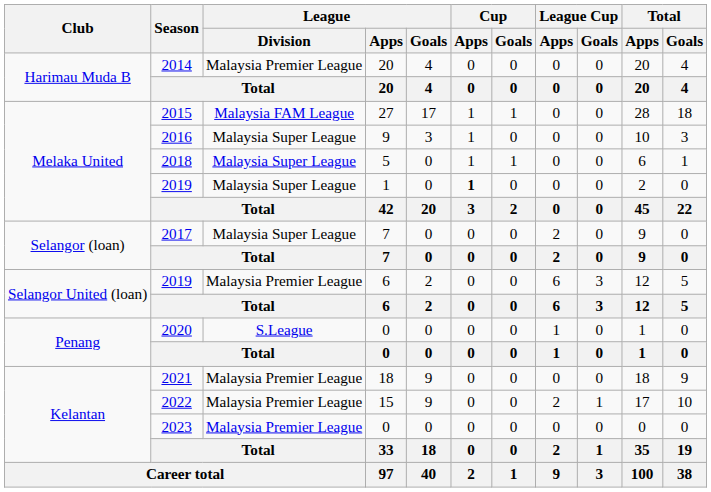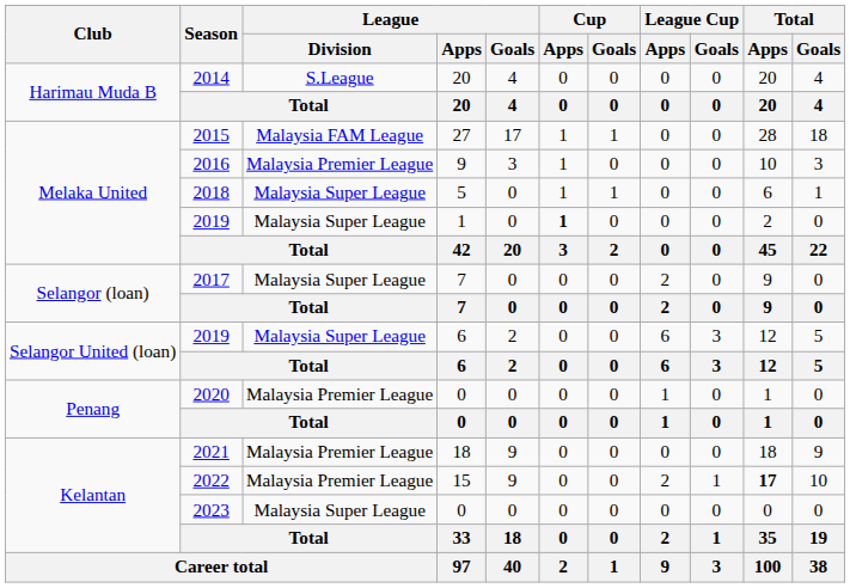2014 | League / Division: Malaysia Premier League -> S.League
2016 | League / Division: Malaysia Super League -> Malaysia Premier League
2019 / 6 | League / Division: Malaysia Premier League -> Malaysia Super League
2020 | League / Division: S.League -> Malaysia Premier League
2022 | Total / Apps: normal -> bold
2023 | League / Division: Malaysia Premier League -> Malaysia Super League
